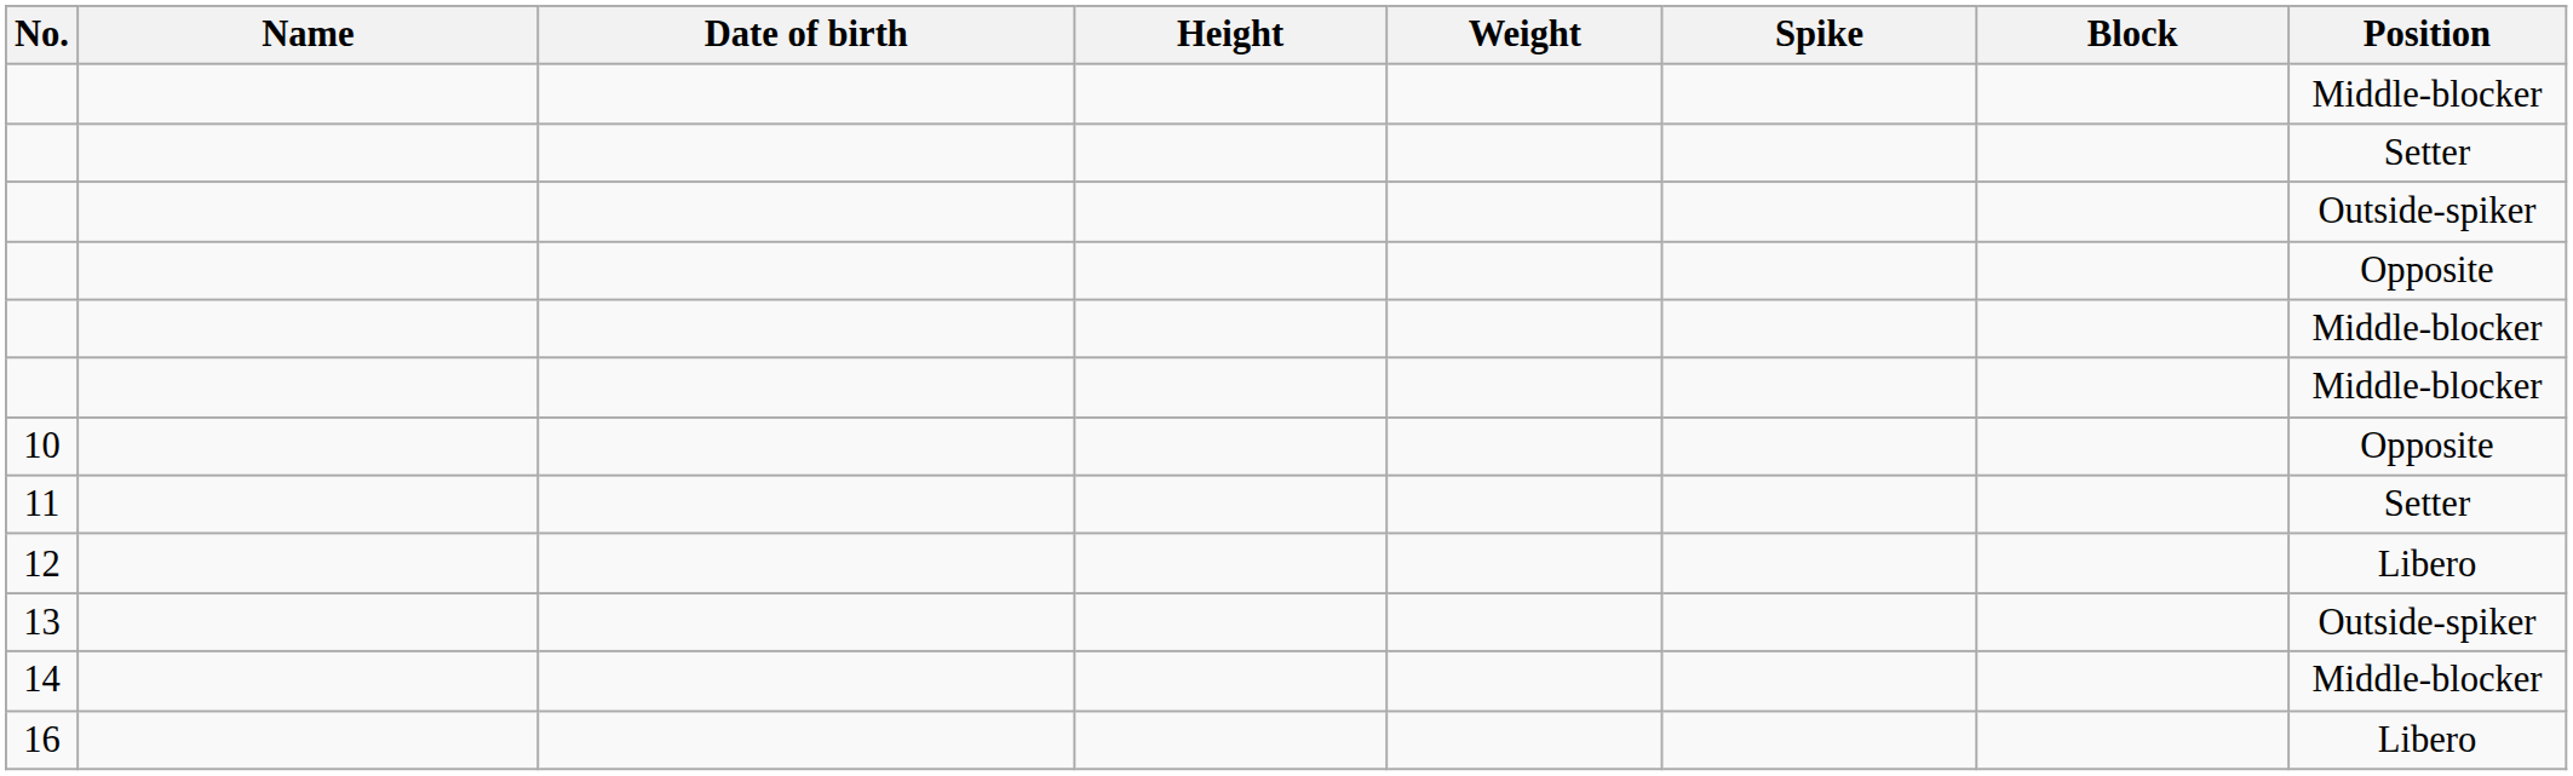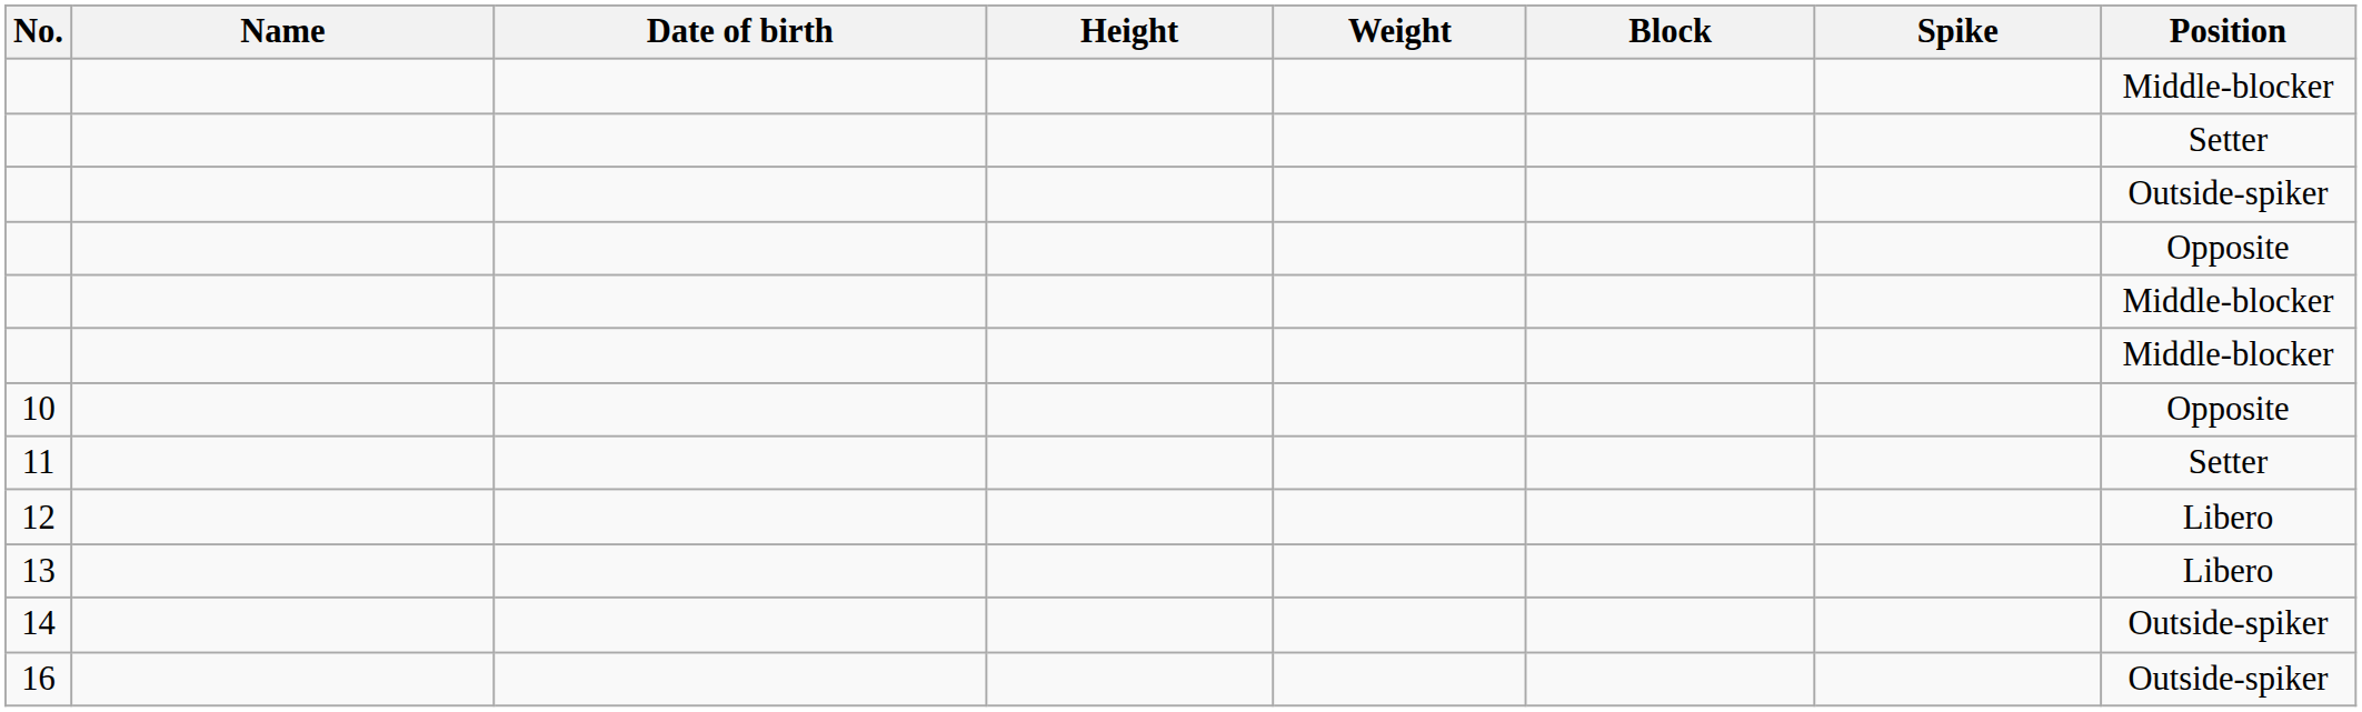columns swapped: Spike <-> Block
13 | Position: Outside-spiker -> Libero
14 | Position: Middle-blocker -> Outside-spiker
16 | Position: Libero -> Outside-spiker
